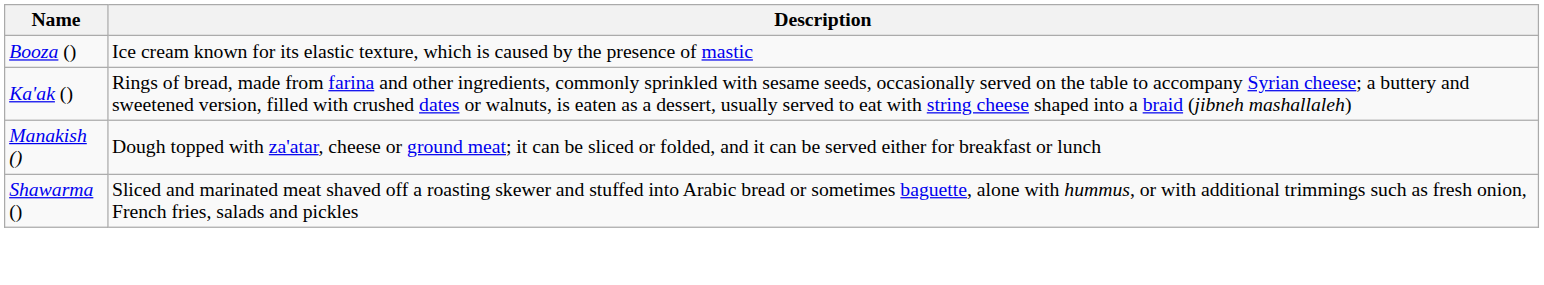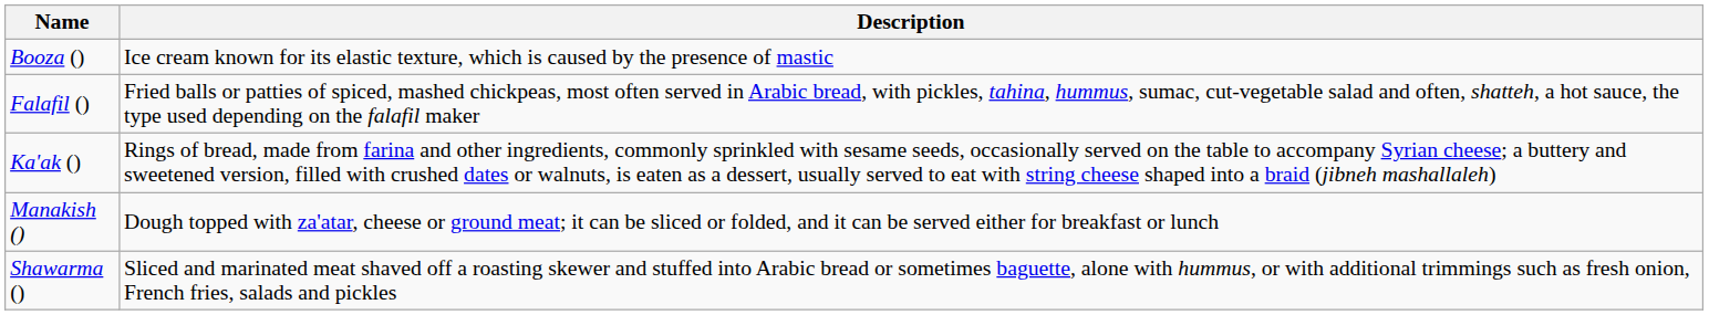+ row: Falafil () | Fried balls or patties of spiced, mashed chickpeas, most often served in Arabic bread, with pickles, tahina, hummus, sumac, cut-vegetable salad and often, shatteh, a hot sauce, the type used depending on the falafil maker
